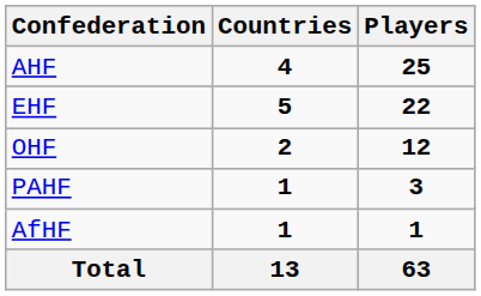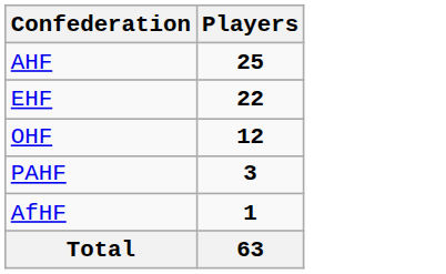- column: Countries | 4 | 5 | 2 | 1 | 1 | 13
